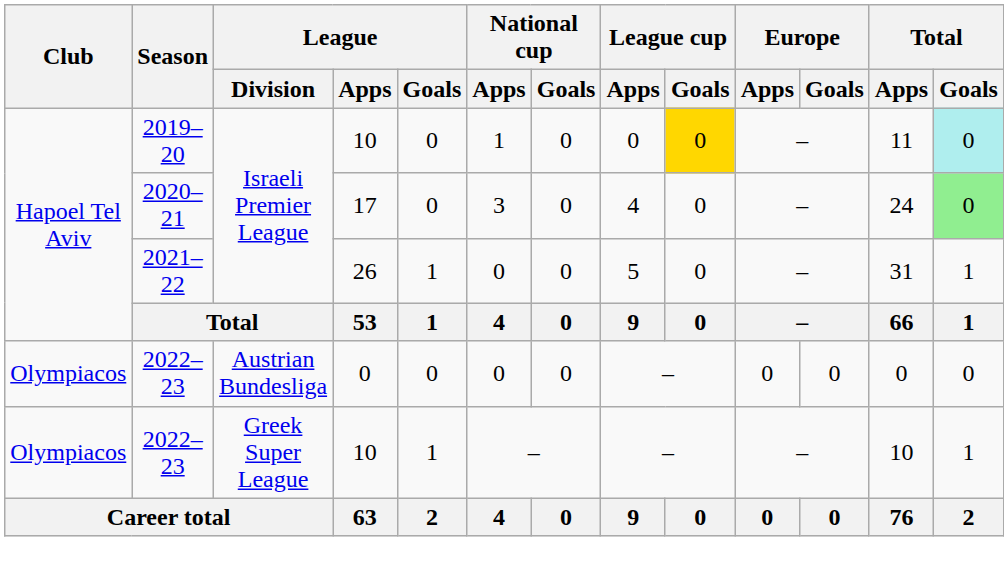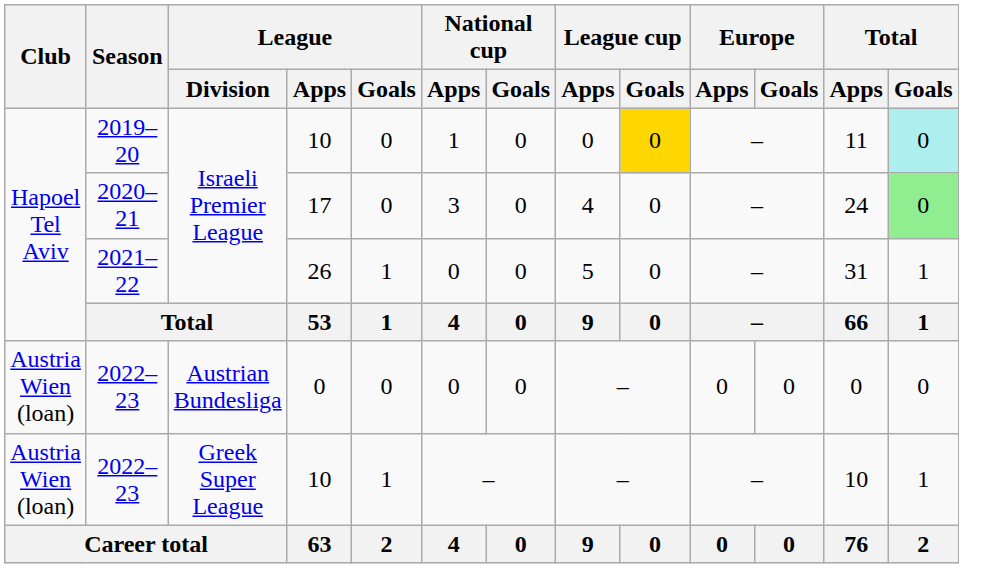2022–23 / 0 | Club: Olympiacos -> Austria Wien (loan)
2022–23 / 10 | Club: Olympiacos -> Austria Wien (loan)
